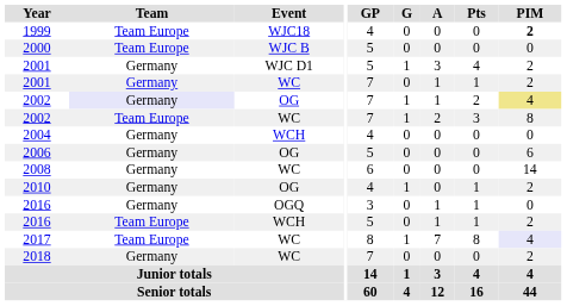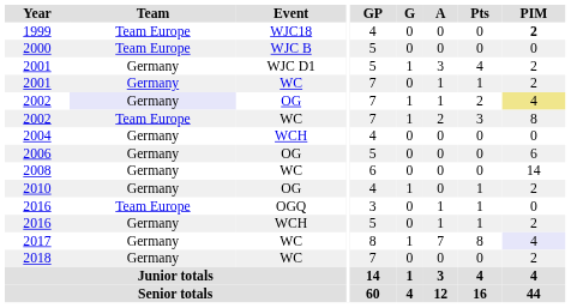2016 / OGQ | Team: Germany -> Team Europe
2016 / WCH | Team: Team Europe -> Germany
2017 | Team: Team Europe -> Germany
